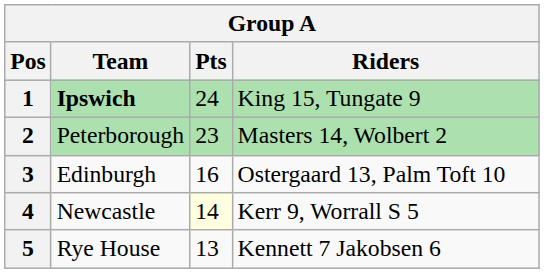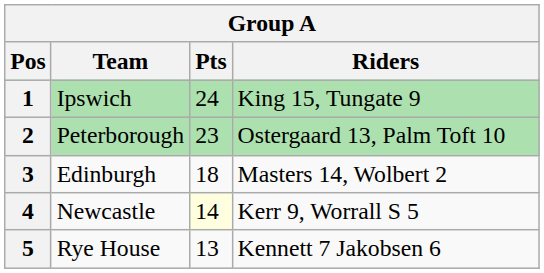1 | Team: bold -> normal
2 | Riders: Masters 14, Wolbert 2 -> Ostergaard 13, Palm Toft 10
3 | Pts: 16 -> 18
3 | Riders: Ostergaard 13, Palm Toft 10 -> Masters 14, Wolbert 2
